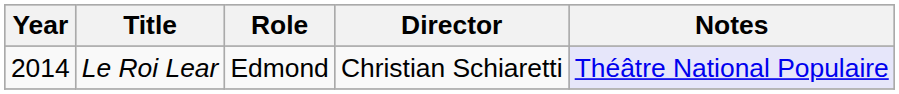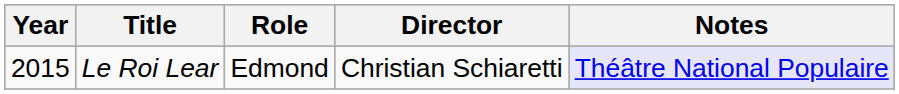Le Roi Lear | Year: 2014 -> 2015
